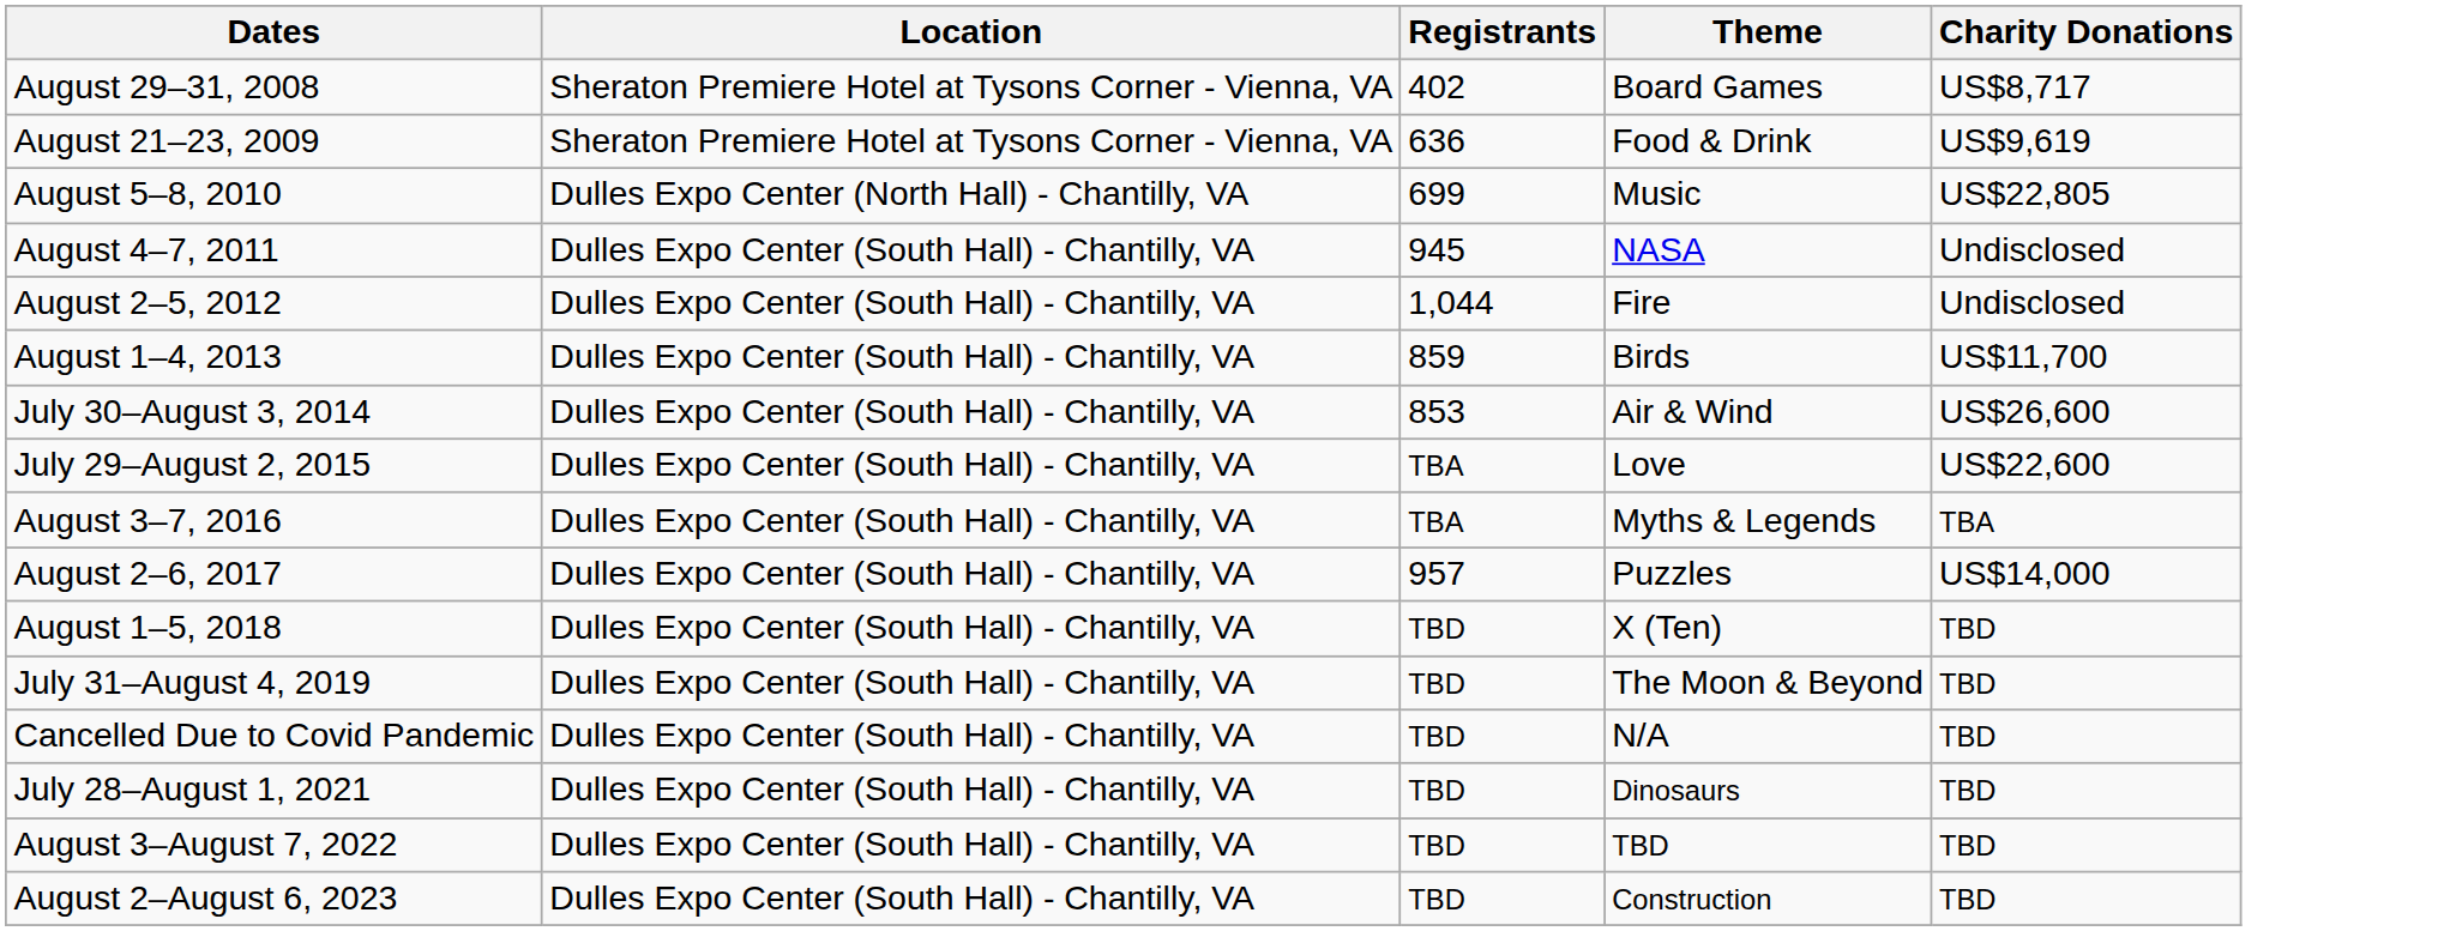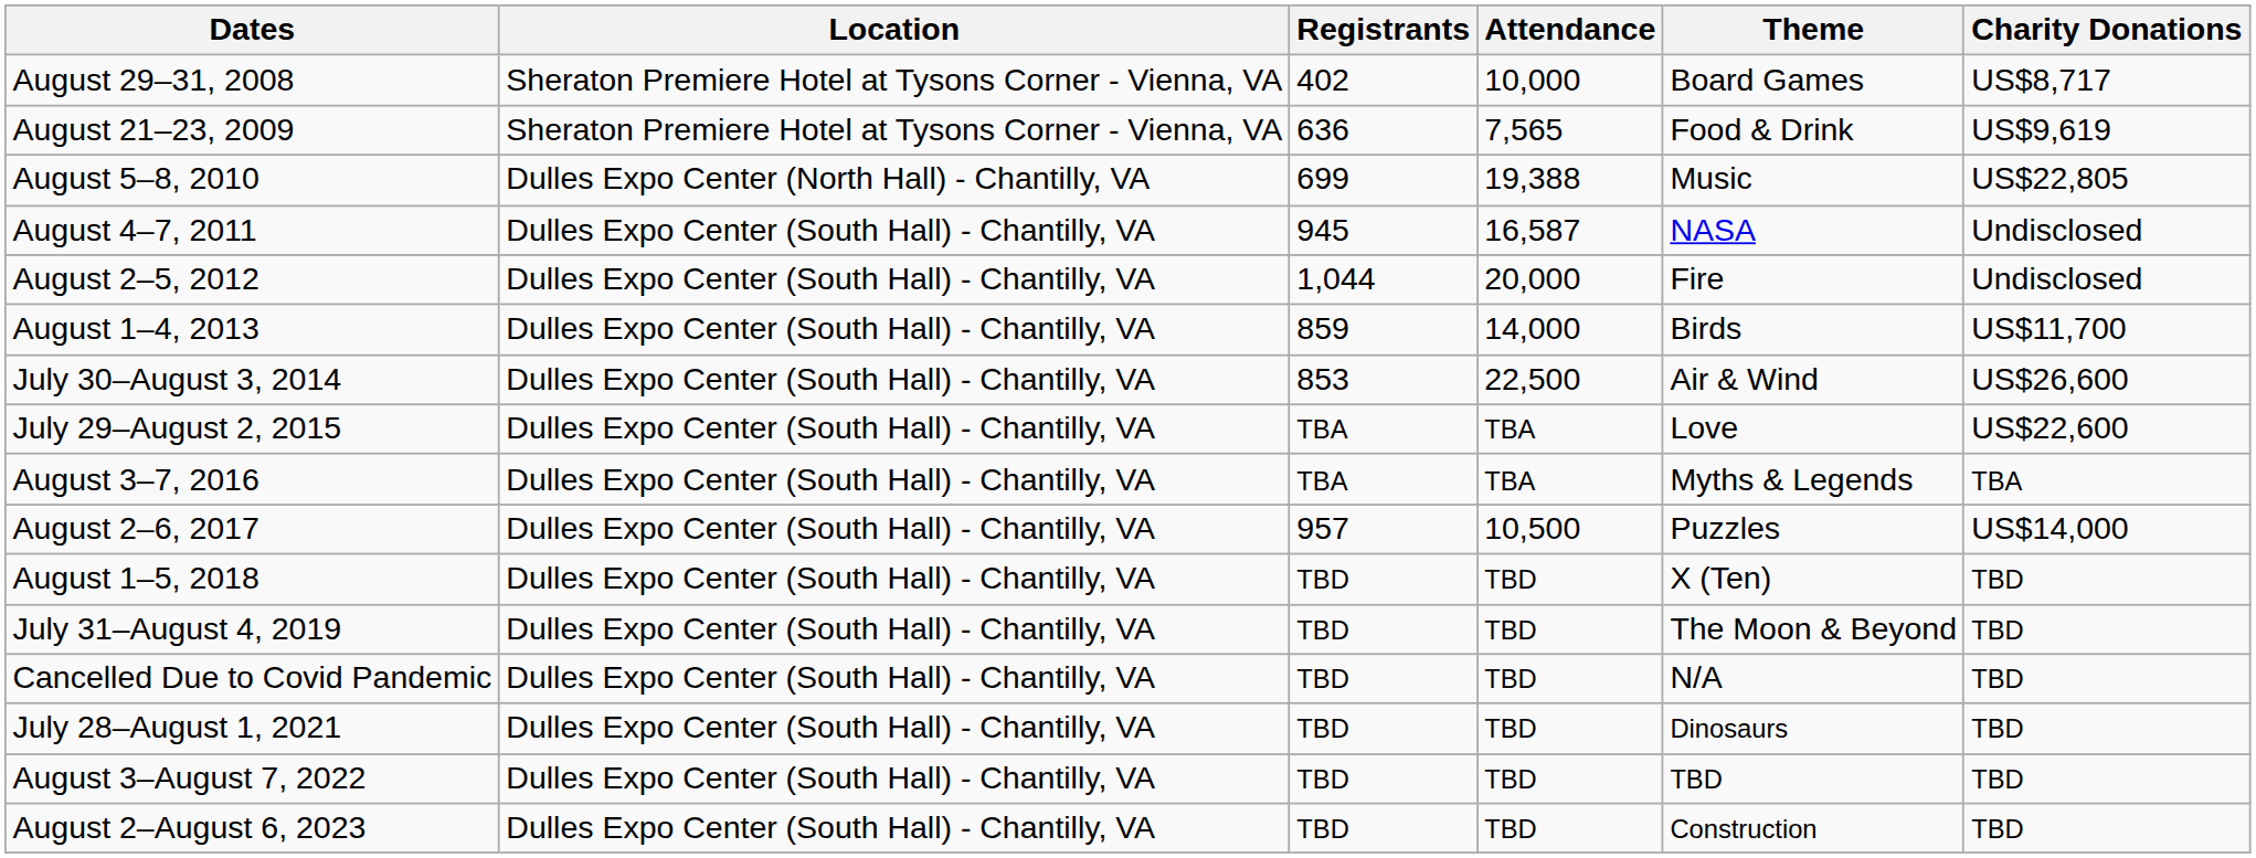+ column: Attendance | 10,000 | 7,565 | 19,388 | 16,587 | 20,000 | 14,000 | 22,500 | TBA | TBA | 10,500 | TBD | TBD | TBD | TBD | TBD | TBD
